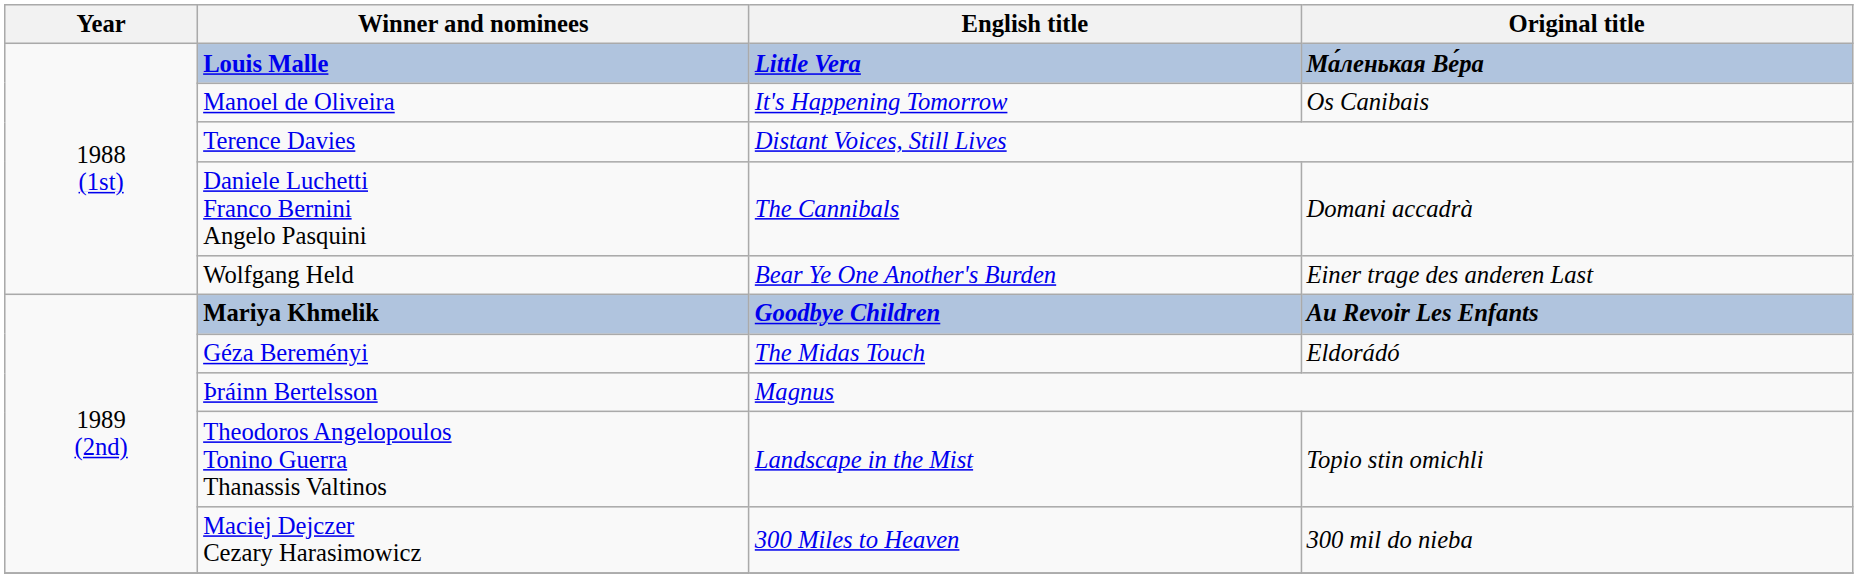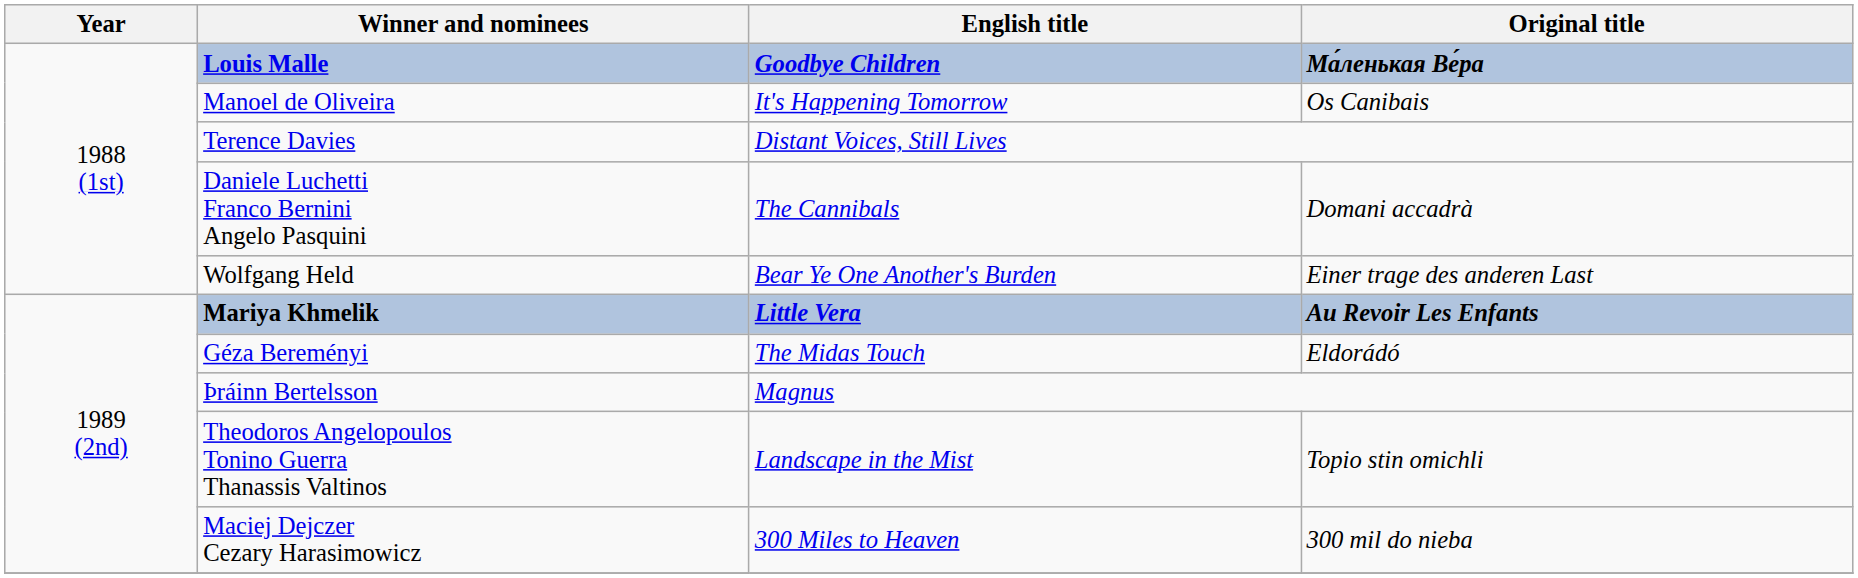Louis Malle | English title: Little Vera -> Goodbye Children
Mariya Khmelik | English title: Goodbye Children -> Little Vera
